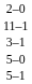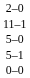- row: 3–1
+ row: 0–0
